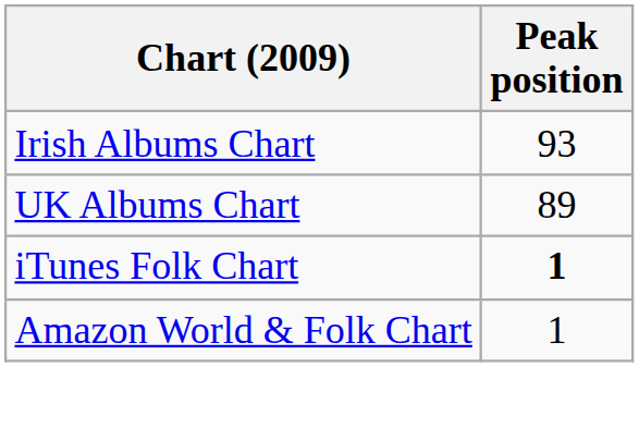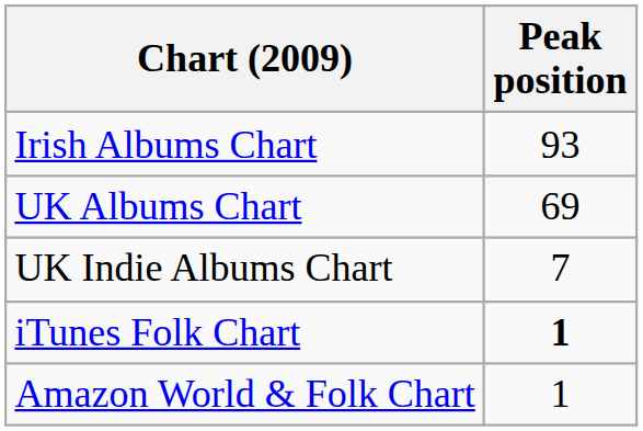UK Albums Chart | Peak position: 89 -> 69
+ row: UK Indie Albums Chart | 7
